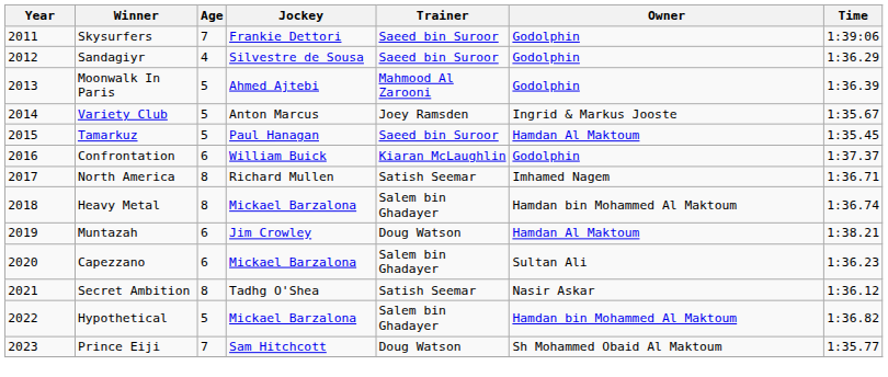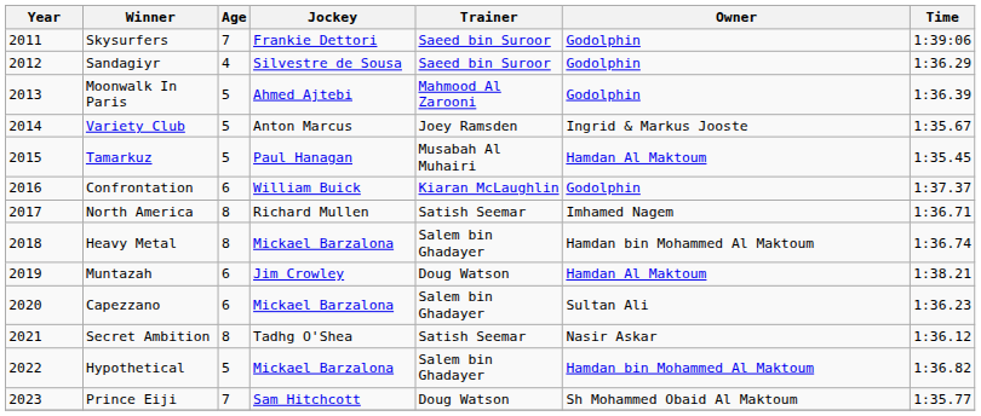Tamarkuz | Trainer: Saeed bin Suroor -> Musabah Al Muhairi
